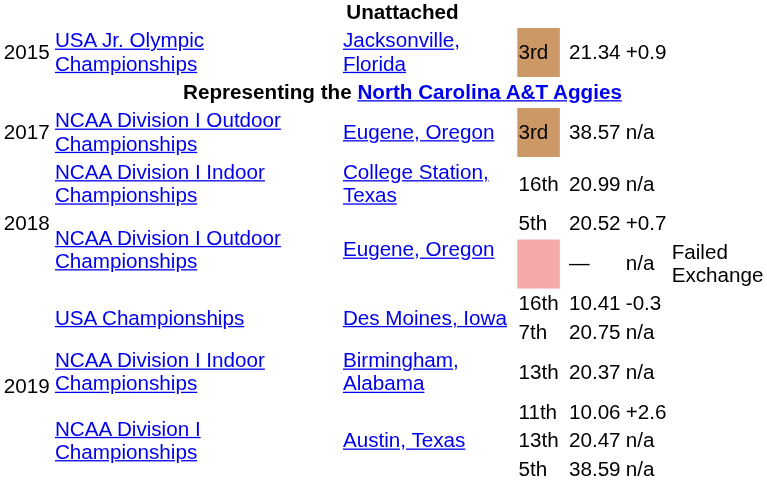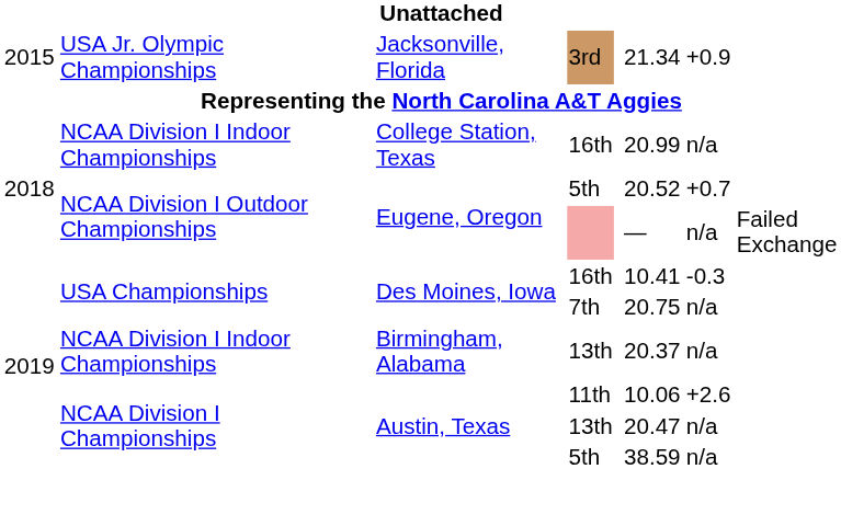- row: 2017 | NCAA Division I Outdoor Championships | Eugene, Oregon | 3rd | 38.57 | n/a
